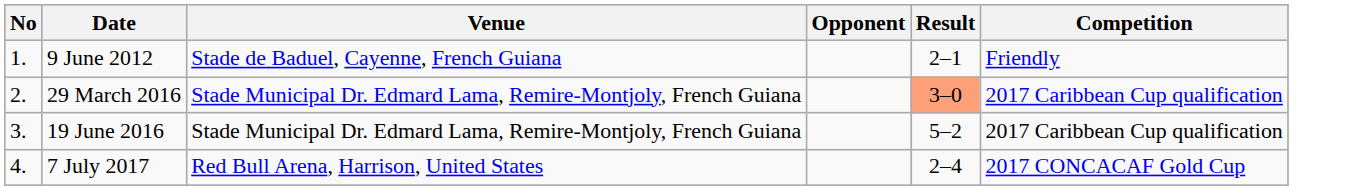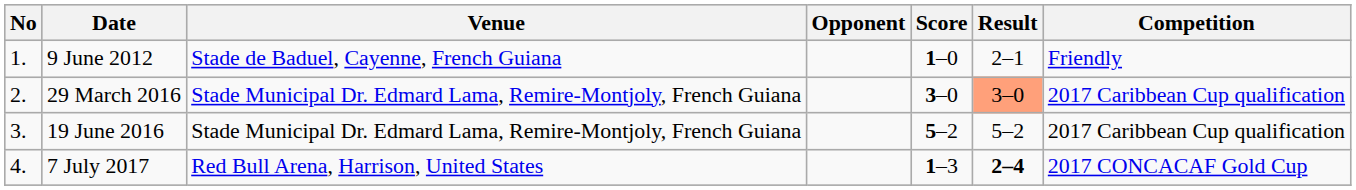+ column: Score | 1–0 | 3–0 | 5–2 | 1–3
7 July 2017 | Result: normal -> bold
